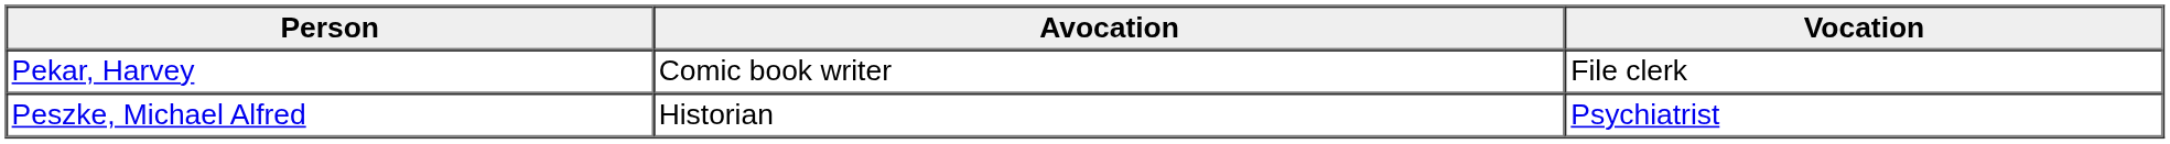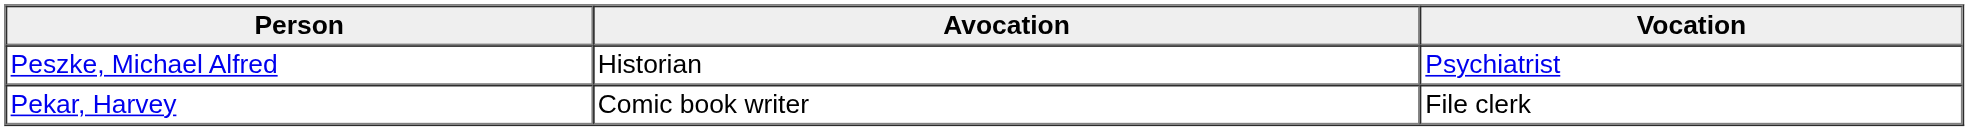rows swapped: Peszke, Michael Alfred <-> Pekar, Harvey
